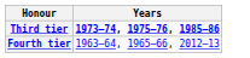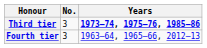+ column: No. | 3 | 3
